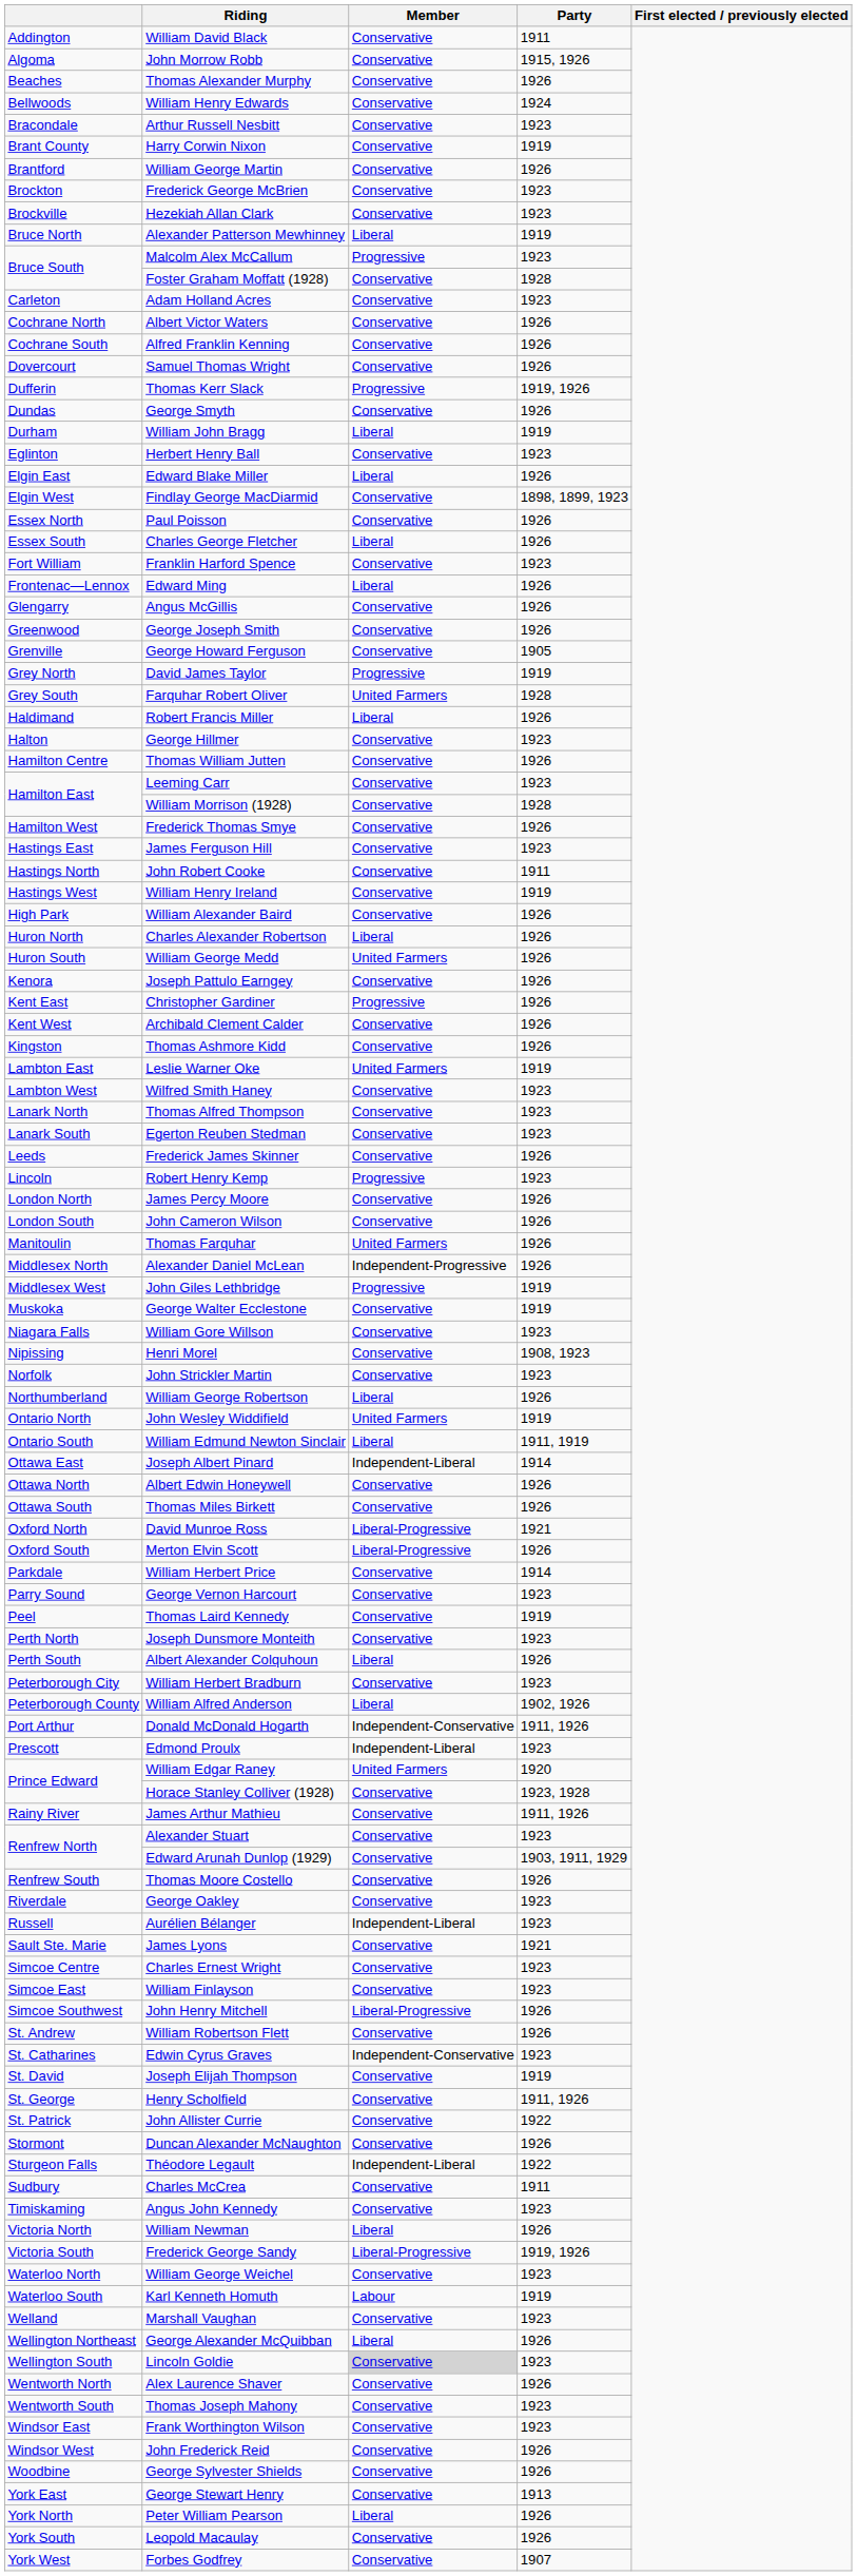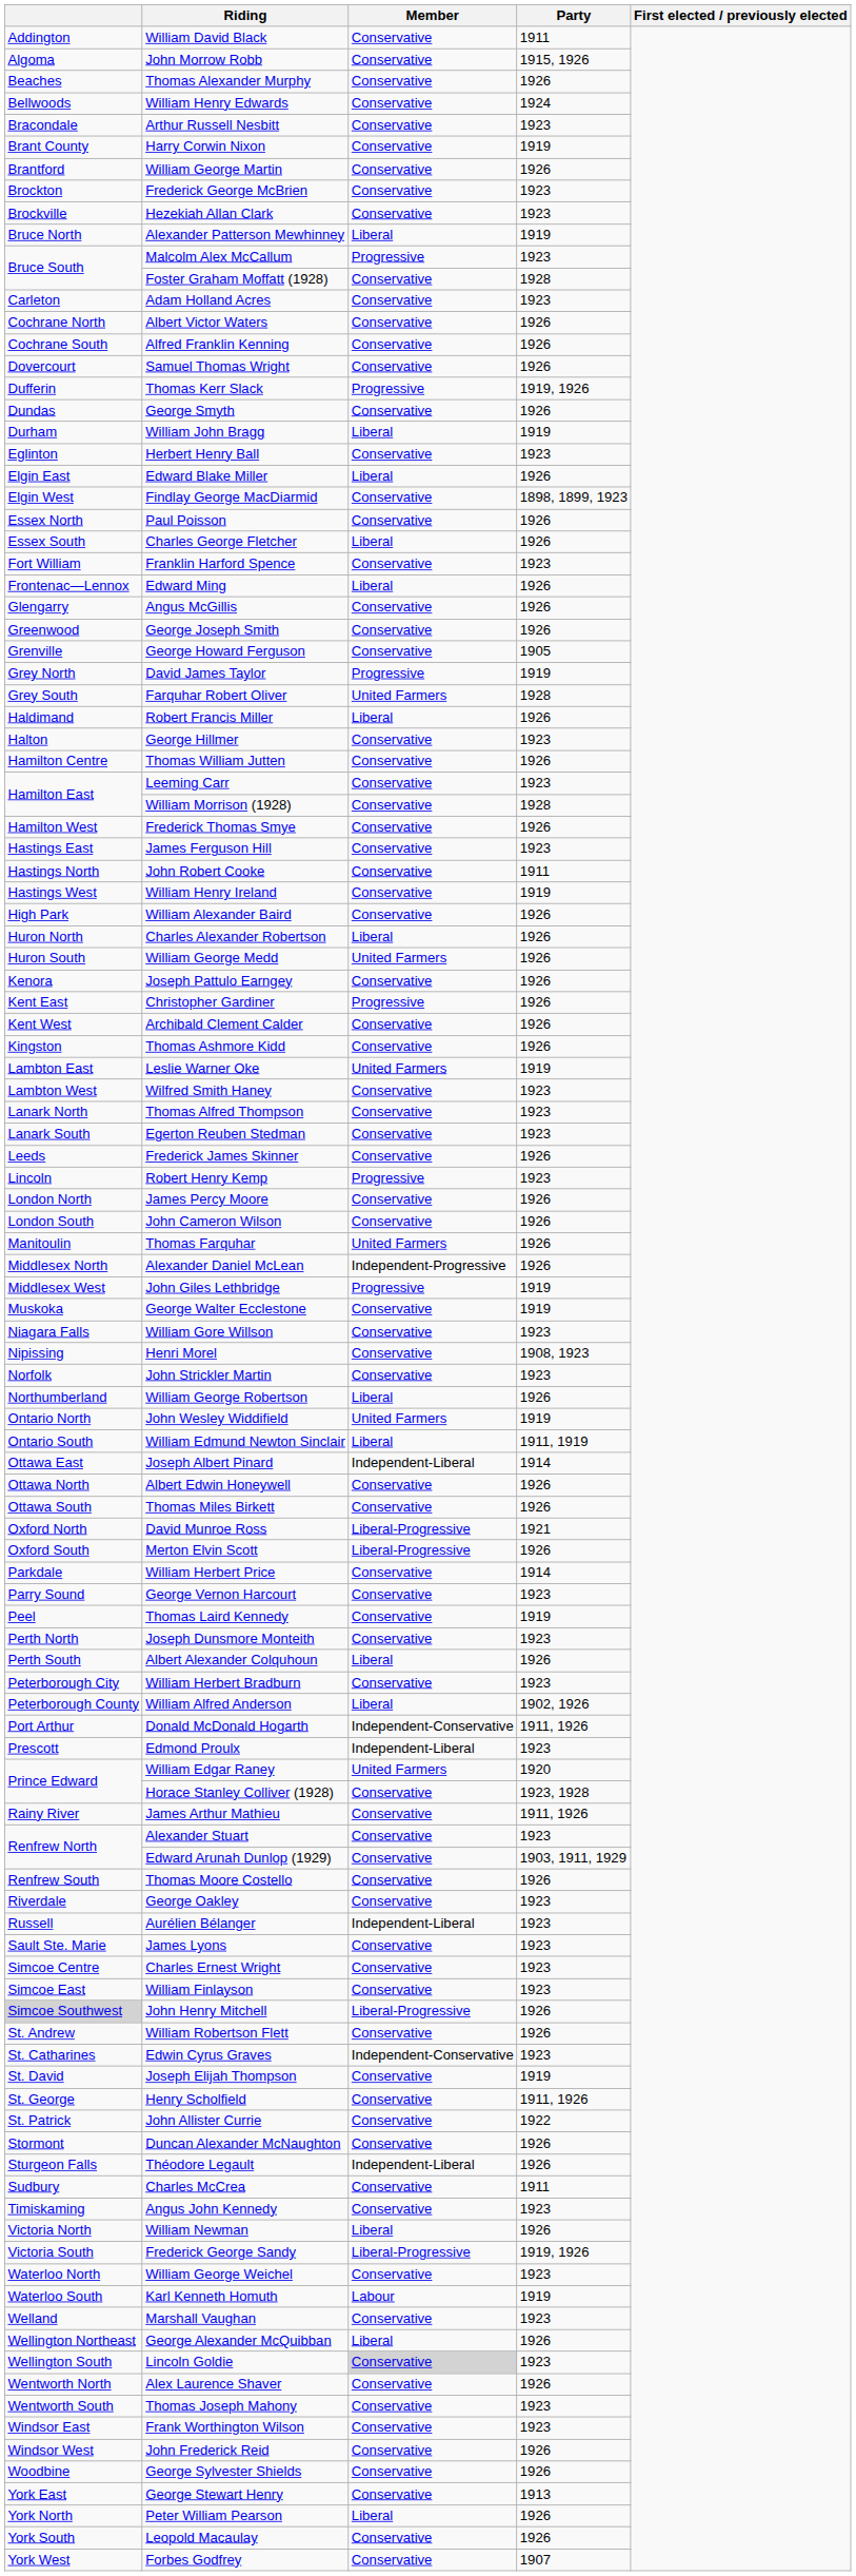James Lyons | Party: 1921 -> 1923
John Henry Mitchell | column 1: no background -> lightgrey background
Théodore Legault | Party: 1922 -> 1926
